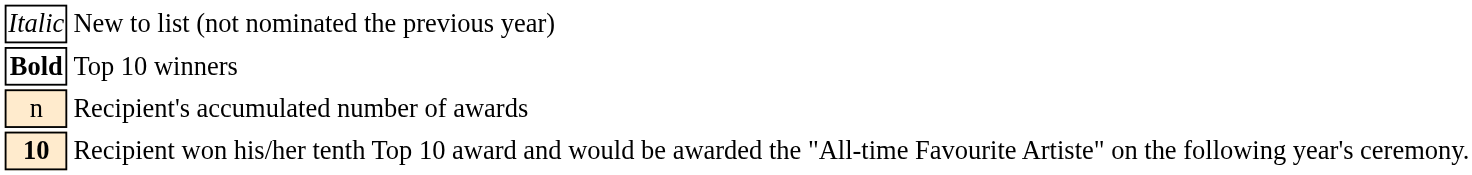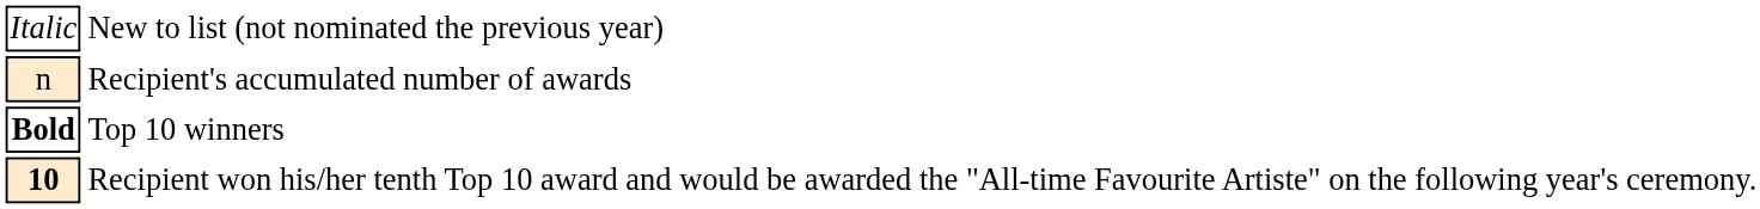rows swapped: Top 10 winners <-> Recipient's accumulated number of awards
